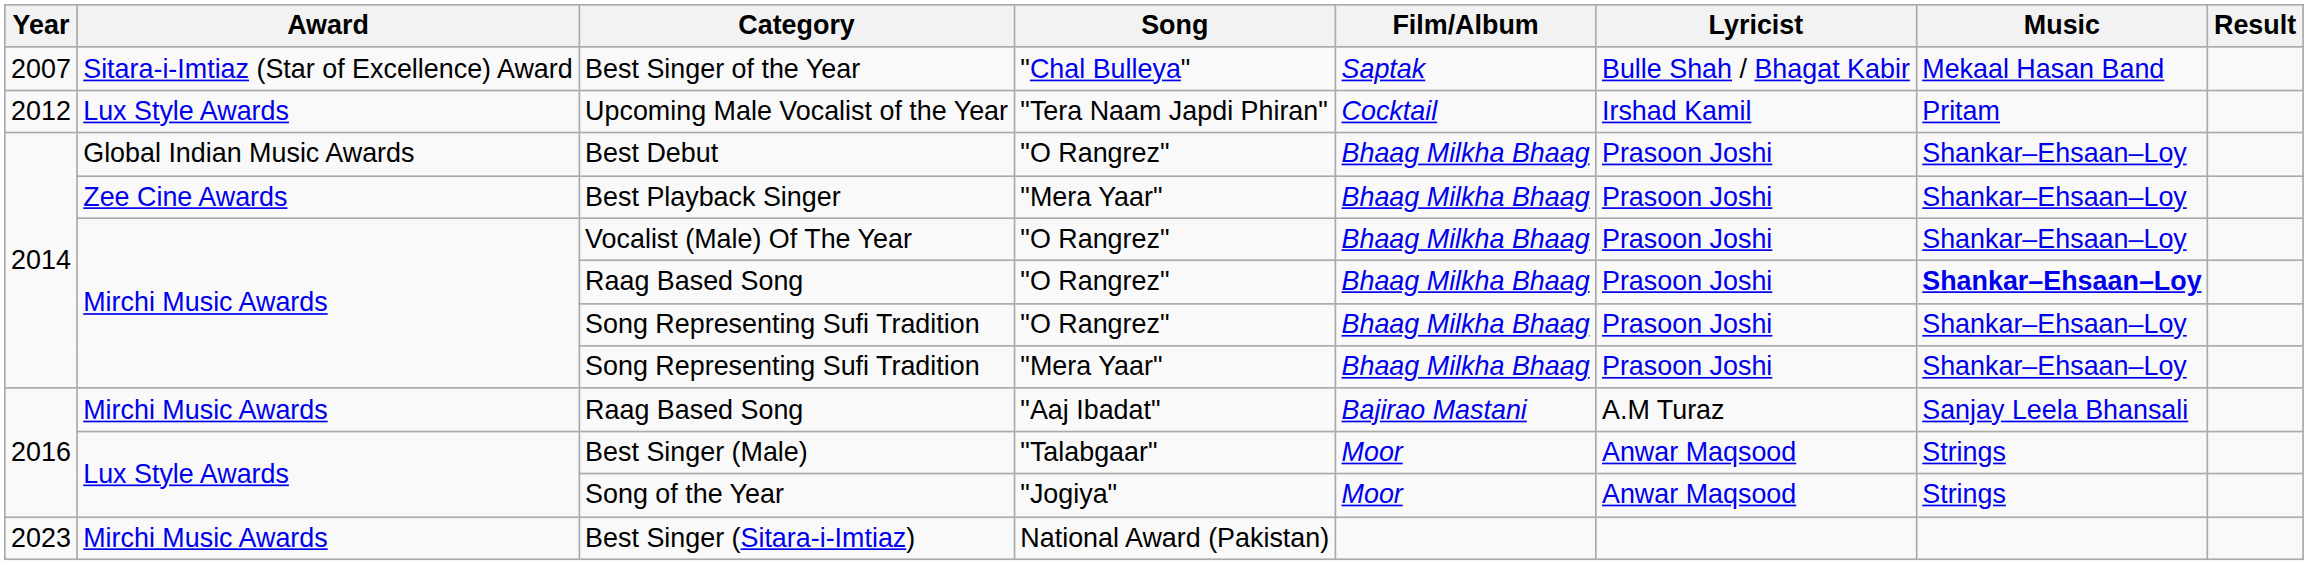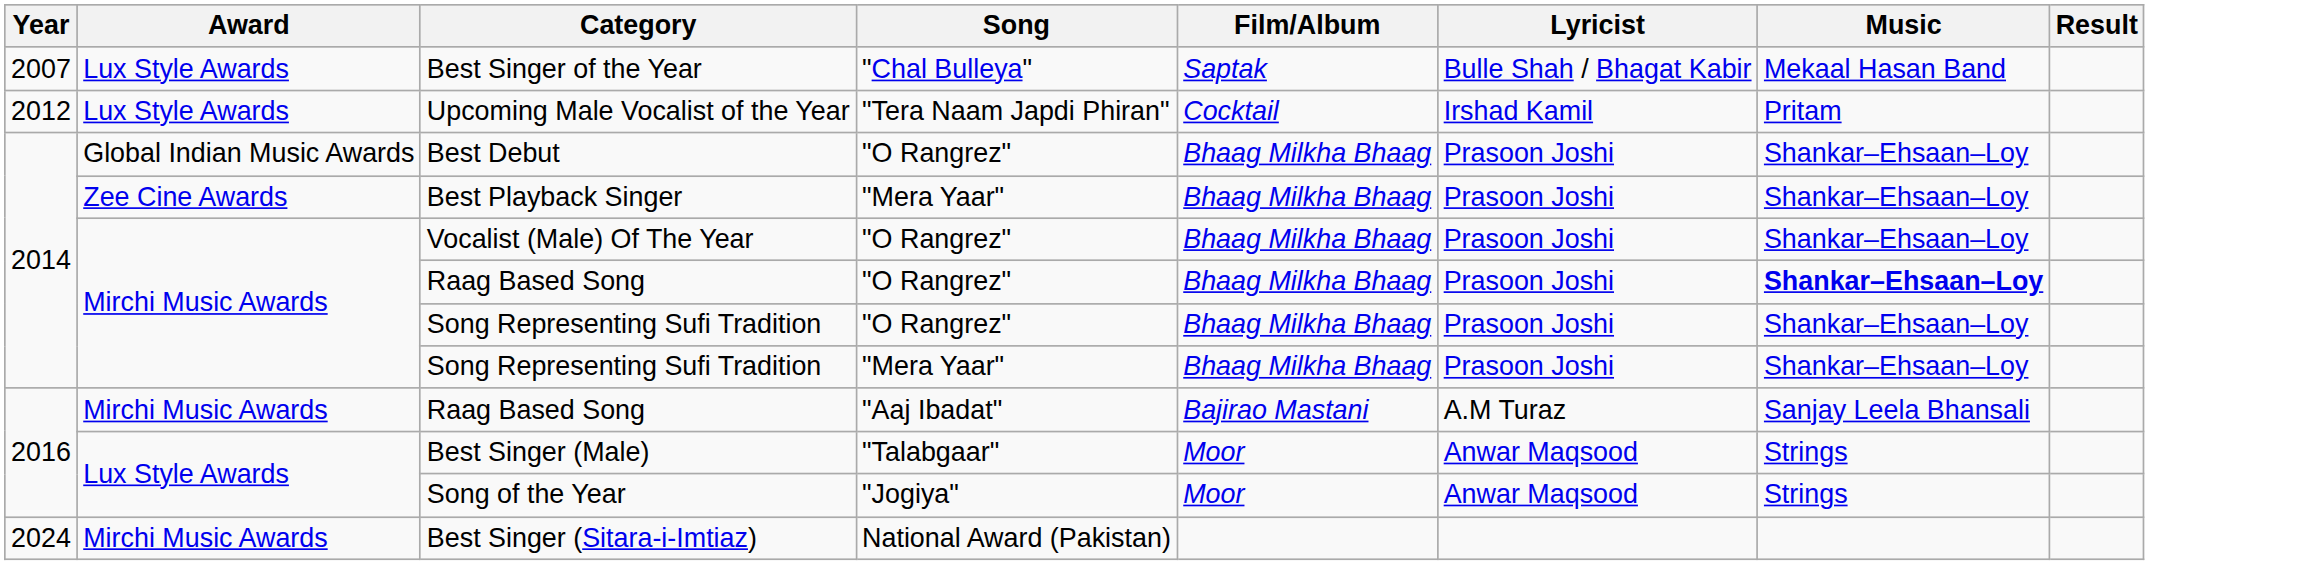Best Singer of the Year | Award: Sitara-i-Imtiaz (Star of Excellence) Award -> Lux Style Awards
Best Singer (Sitara-i-Imtiaz) | Year: 2023 -> 2024
